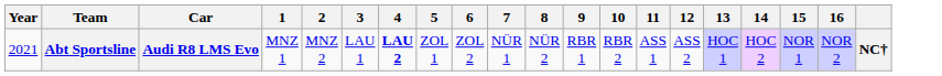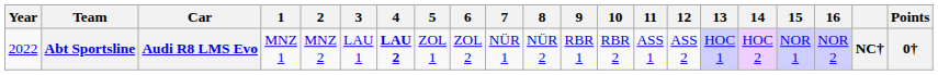+ column: Points | 0†
Abt Sportsline | Year: 2021 -> 2022
